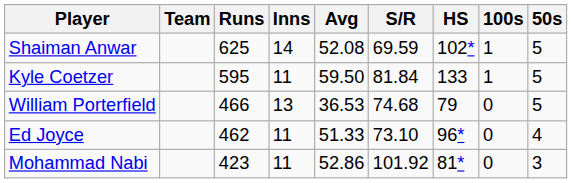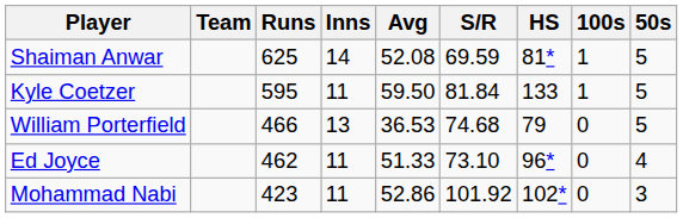Shaiman Anwar | HS: 102* -> 81*
Mohammad Nabi | HS: 81* -> 102*
